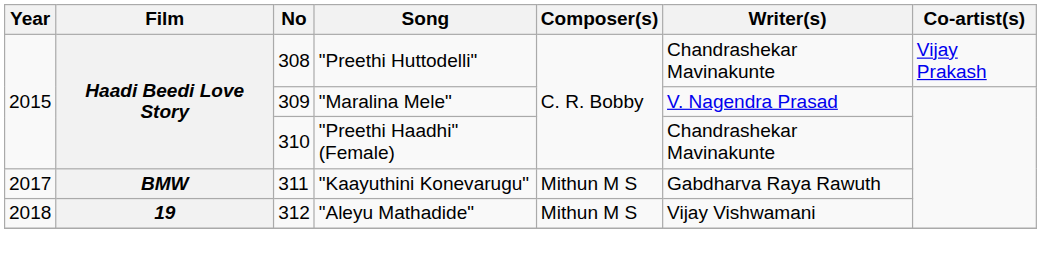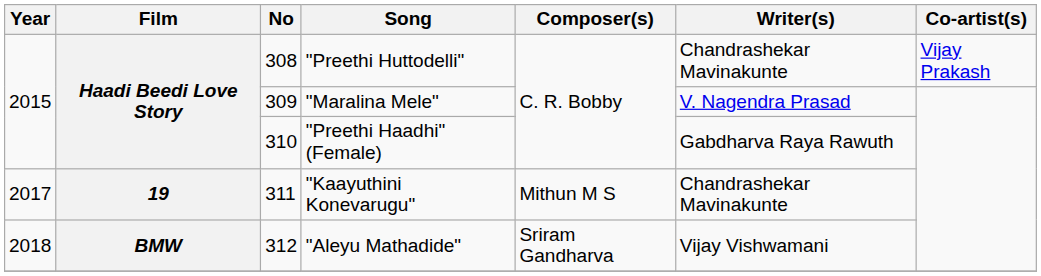"Preethi Haadhi"(Female) | Writer(s): Chandrashekar Mavinakunte -> Gabdharva Raya Rawuth
"Kaayuthini Konevarugu" | Film: BMW -> 19
"Kaayuthini Konevarugu" | Writer(s): Gabdharva Raya Rawuth -> Chandrashekar Mavinakunte
"Aleyu Mathadide" | Film: 19 -> BMW
"Aleyu Mathadide" | Composer(s): Mithun M S -> Sriram Gandharva
